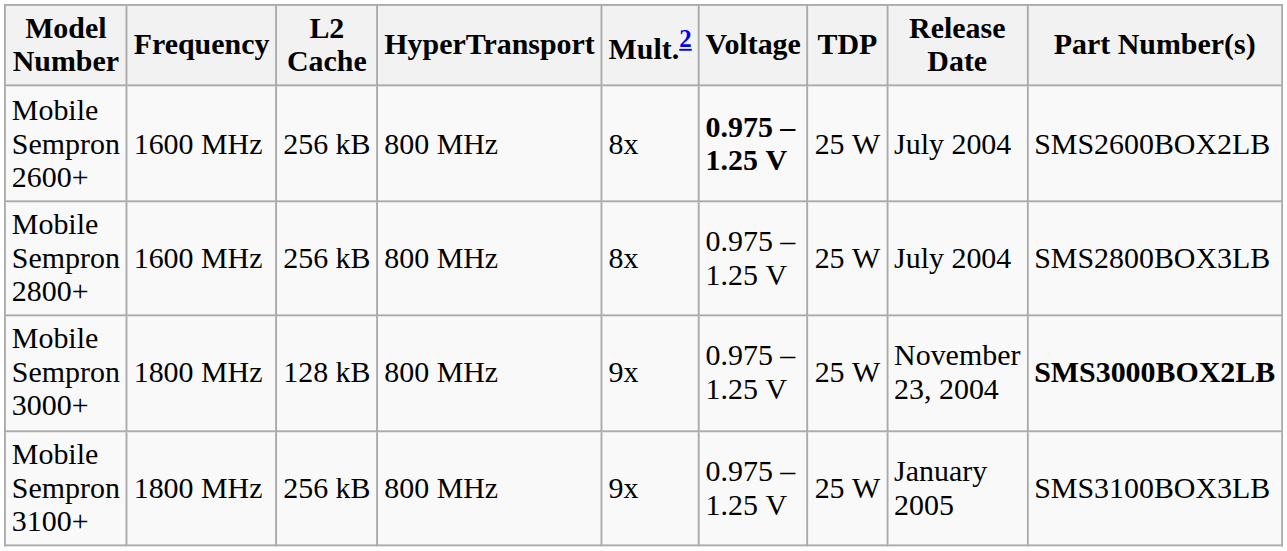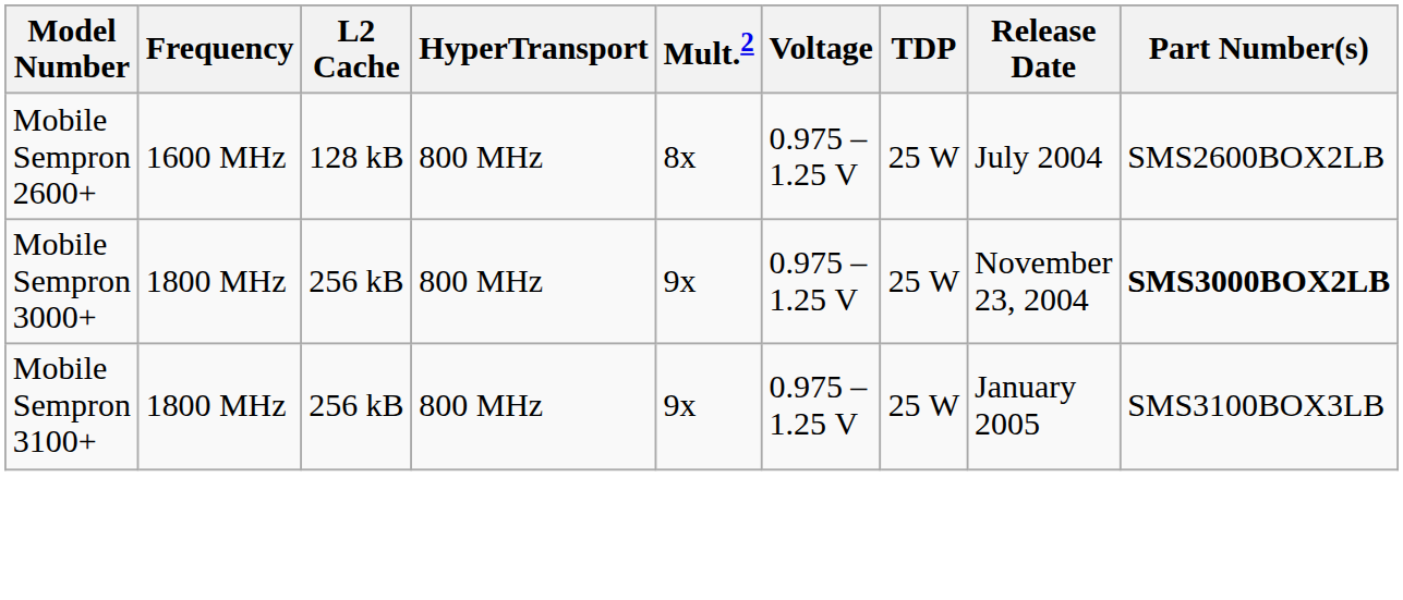Mobile Sempron 2600+ | L2 Cache: 256 kB -> 128 kB
Mobile Sempron 2600+ | Voltage: bold -> normal
- row: Mobile Sempron 2800+ | 1600 MHz | 256 kB | 800 MHz | 8x | 0.975 – 1.25 V | 25 W | July 2004 | SMS2800BOX3LB
Mobile Sempron 3000+ | L2 Cache: 128 kB -> 256 kB
